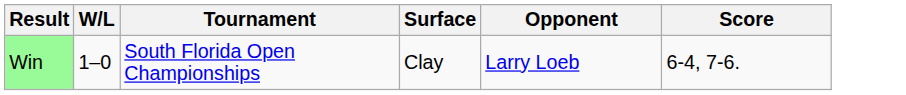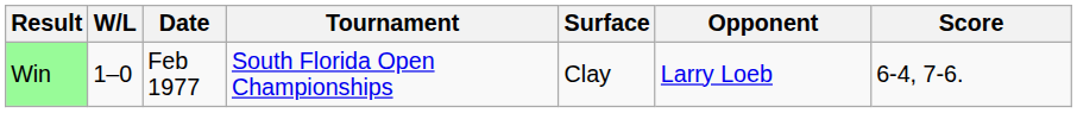+ column: Date | Feb 1977
